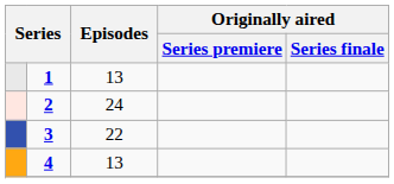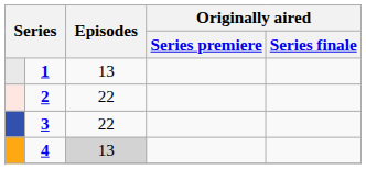2 | Episodes: 24 -> 22
4 | Episodes: no background -> lightgrey background
